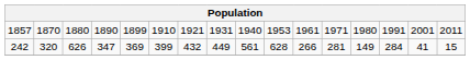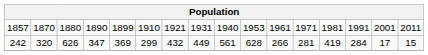1857 | column 13: 1980 -> 1981
242 | column 6: 399 -> 299
242 | column 13: 149 -> 419
242 | column 15: 41 -> 17
